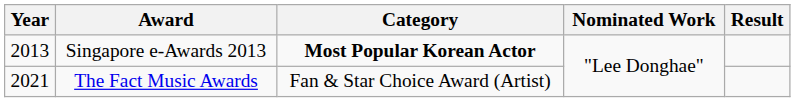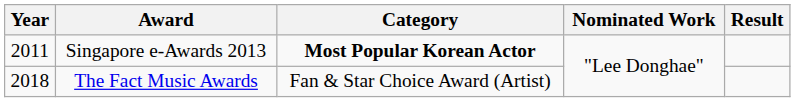Singapore e-Awards 2013 | Year: 2013 -> 2011
The Fact Music Awards | Year: 2021 -> 2018
